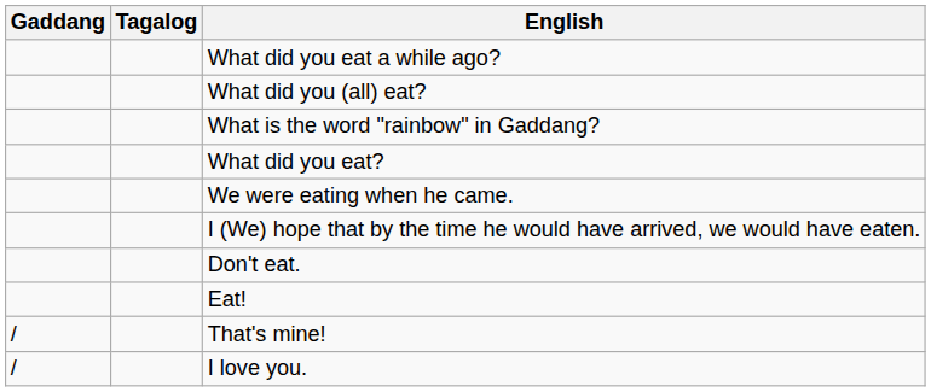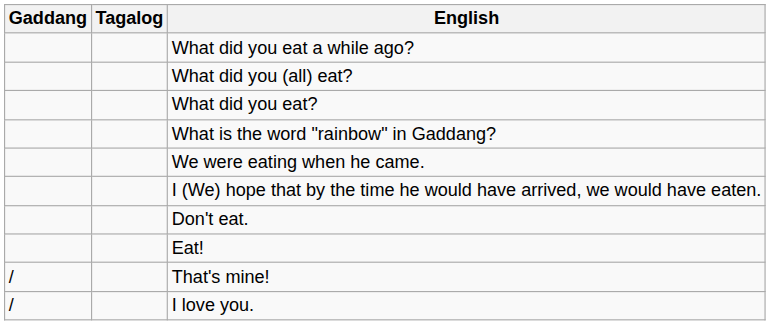rows swapped: What did you eat? <-> What is the word "rainbow" in Gaddang?
